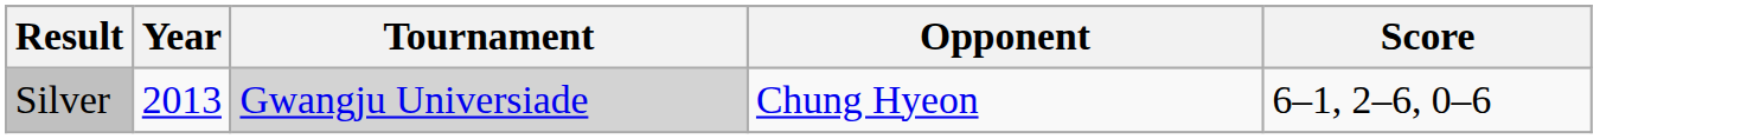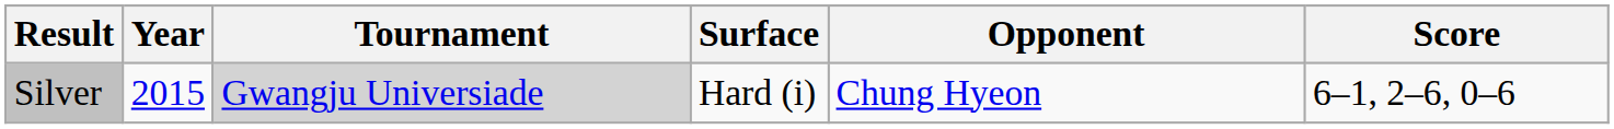+ column: Surface | Hard (i)
Silver | Year: 2013 -> 2015
